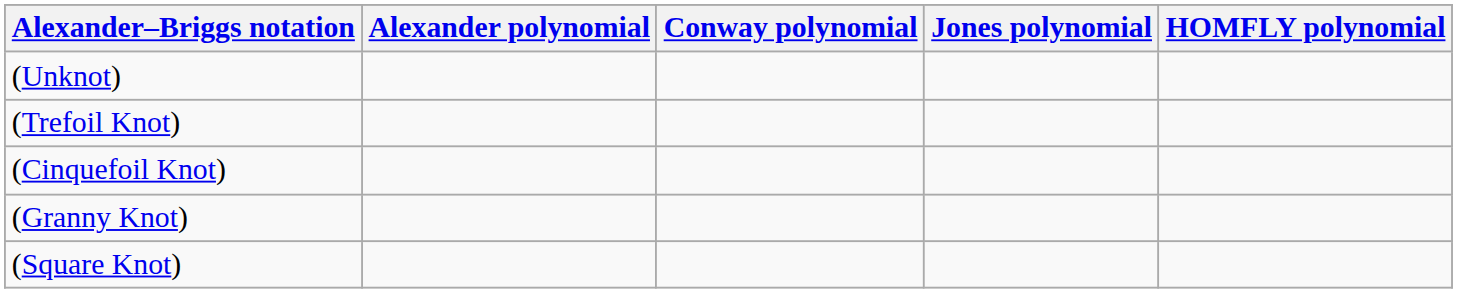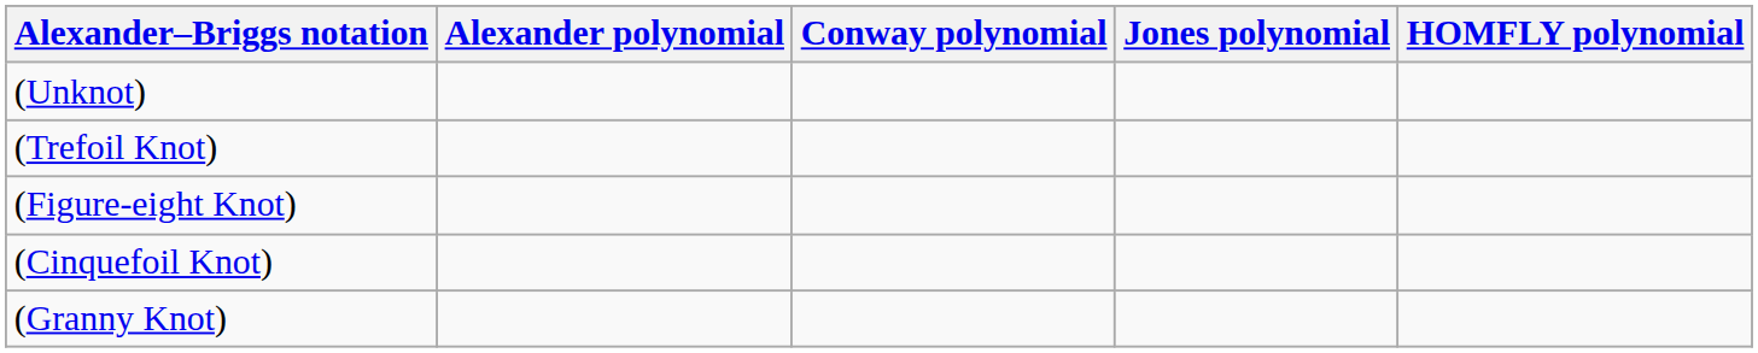+ row: (Figure-eight Knot)
- row: (Square Knot)
